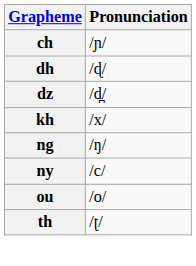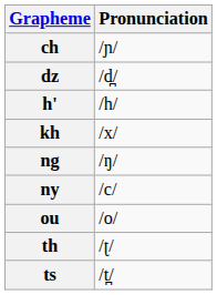- row: dh | /ɖ/
+ row: h' | /h/
+ row: ts | /t̪/
